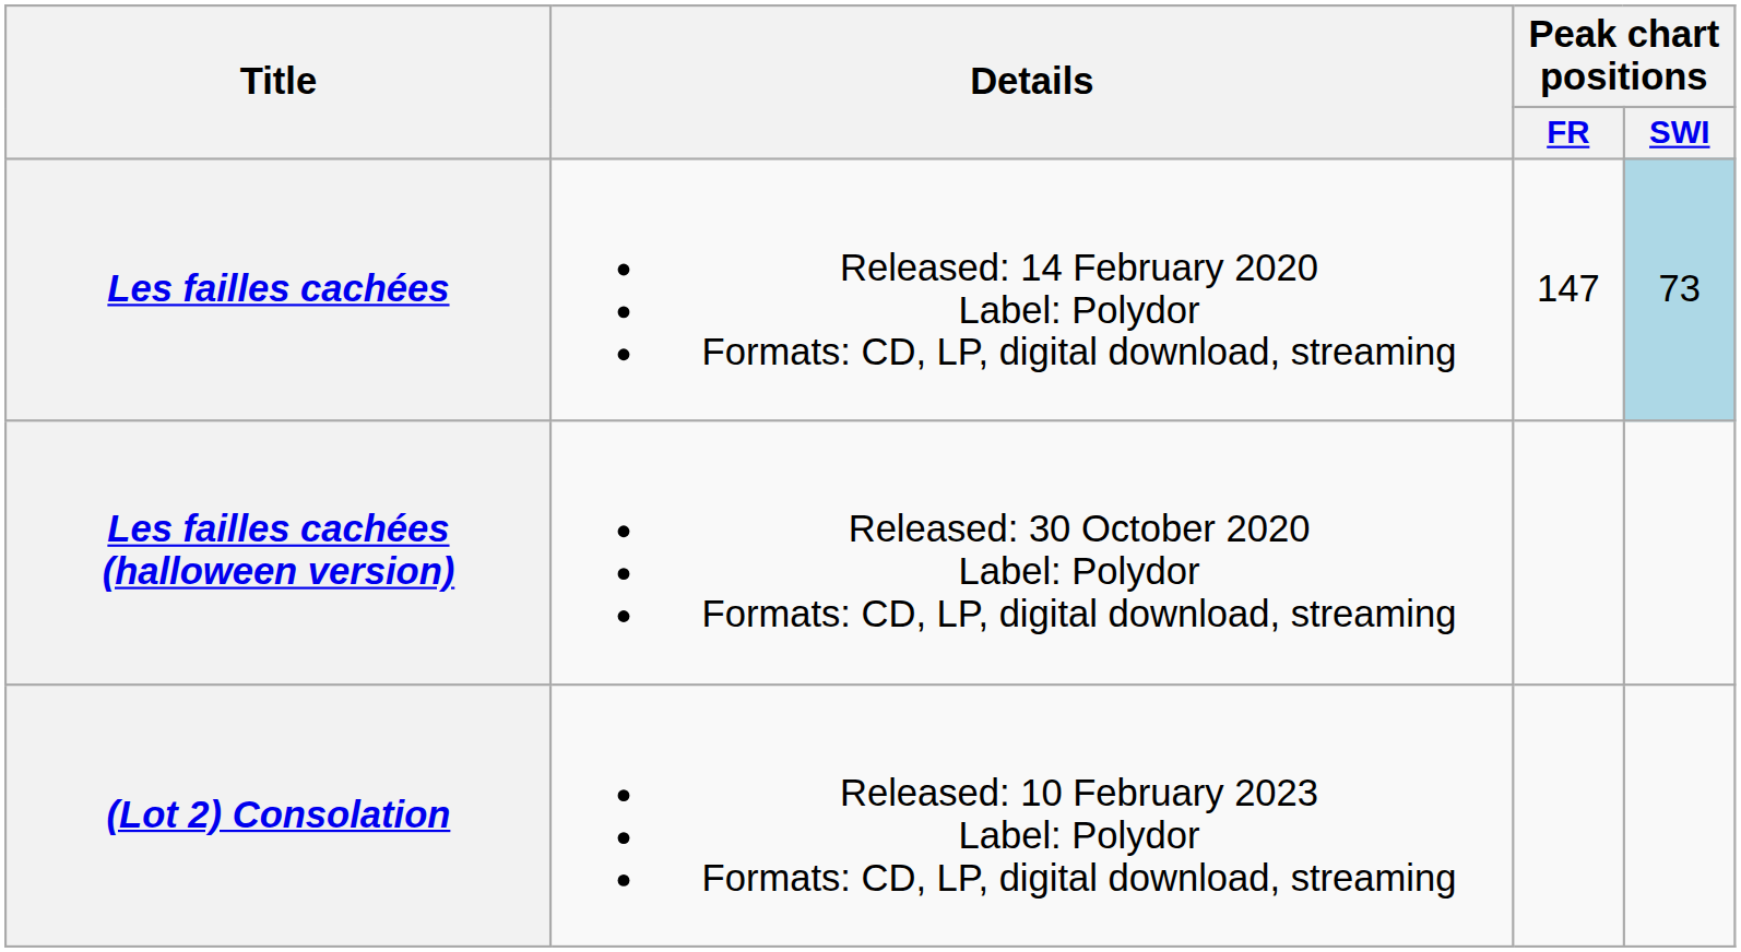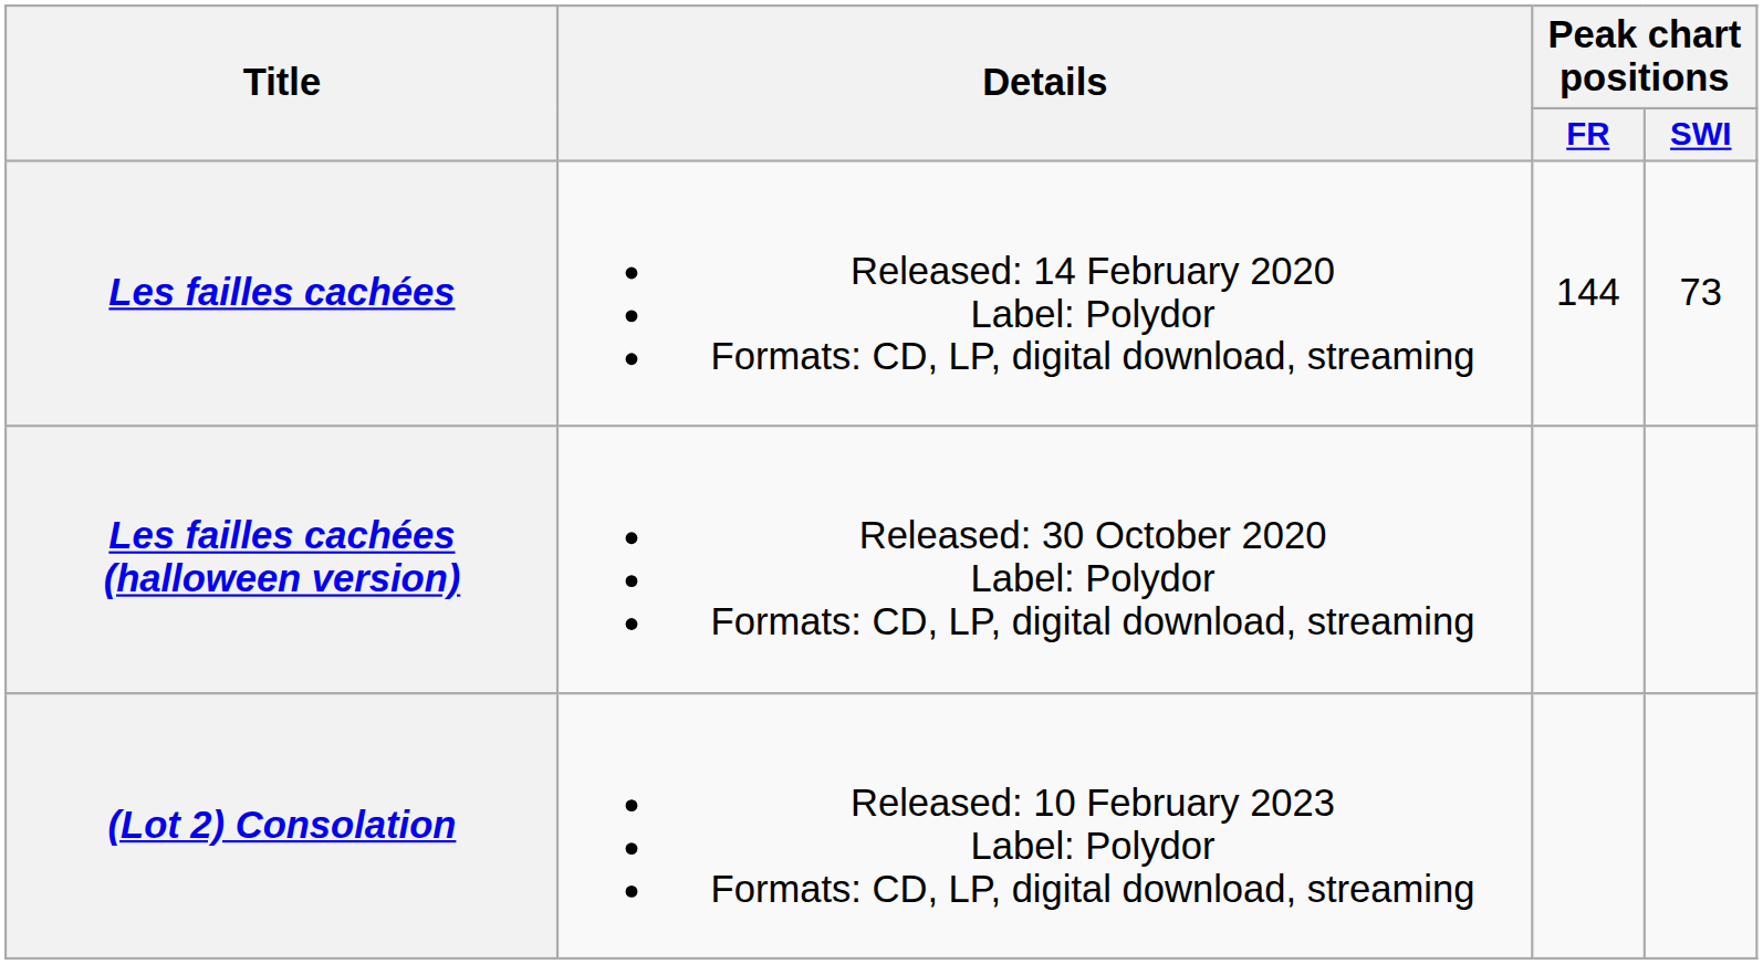Les failles cachées | Peak chart positions / FR: 147 -> 144
Les failles cachées | Peak chart positions / SWI: lightblue background -> no background
